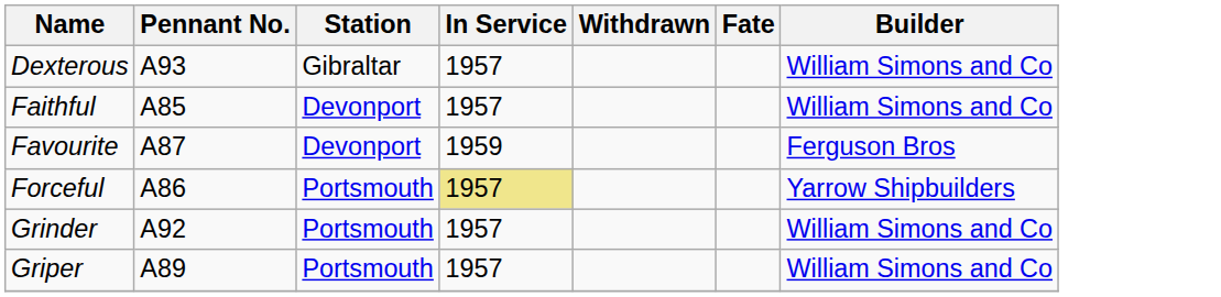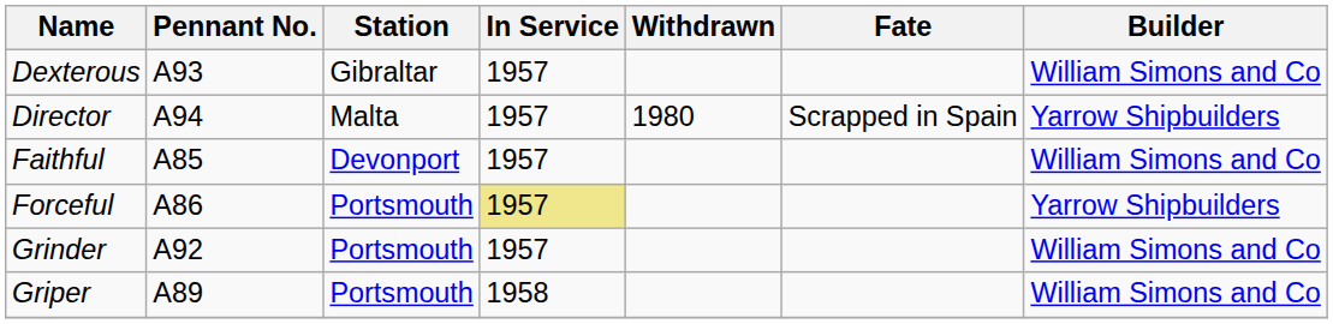+ row: Director | A94 | Malta | 1957 | 1980 | Scrapped in Spain | Yarrow Shipbuilders
- row: Favourite | A87 | Devonport | 1959 | Ferguson Bros
Griper | In Service: 1957 -> 1958
